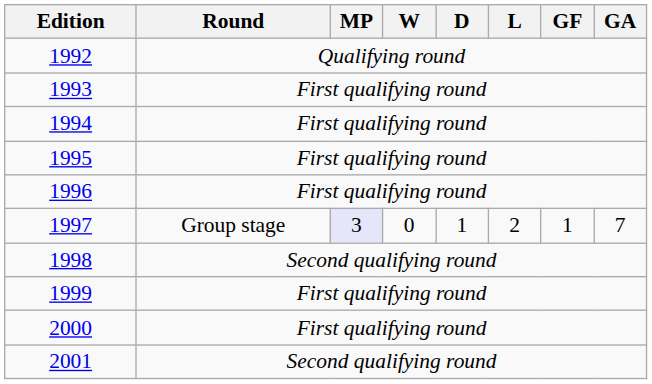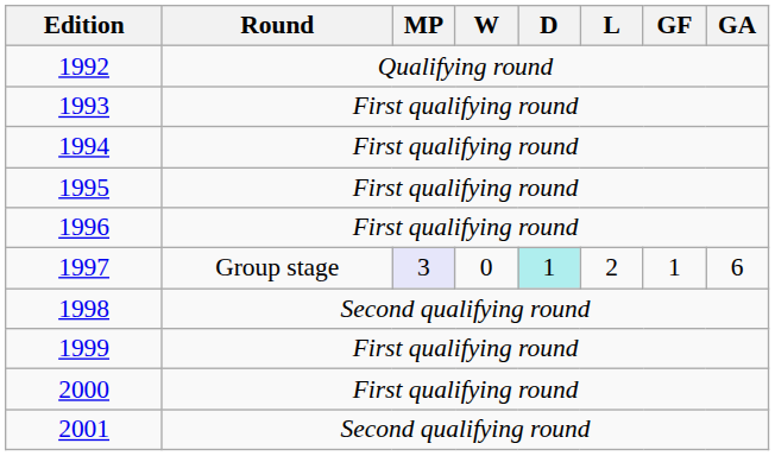1997 | D: no background -> paleturquoise background
1997 | GA: 7 -> 6
